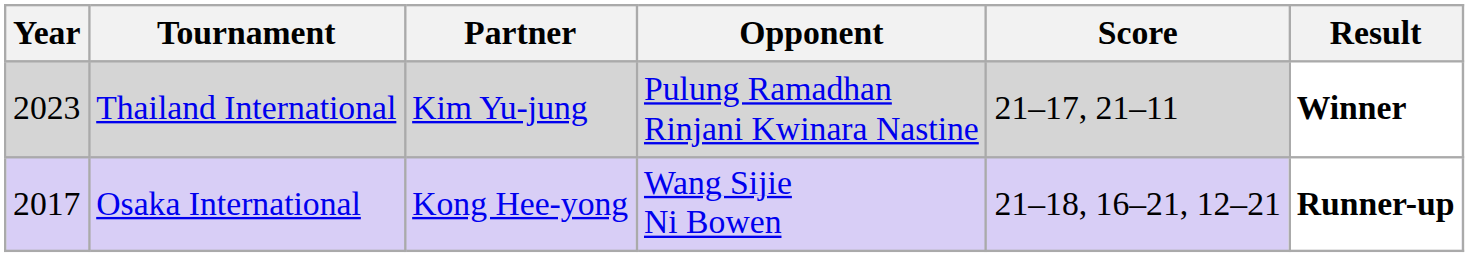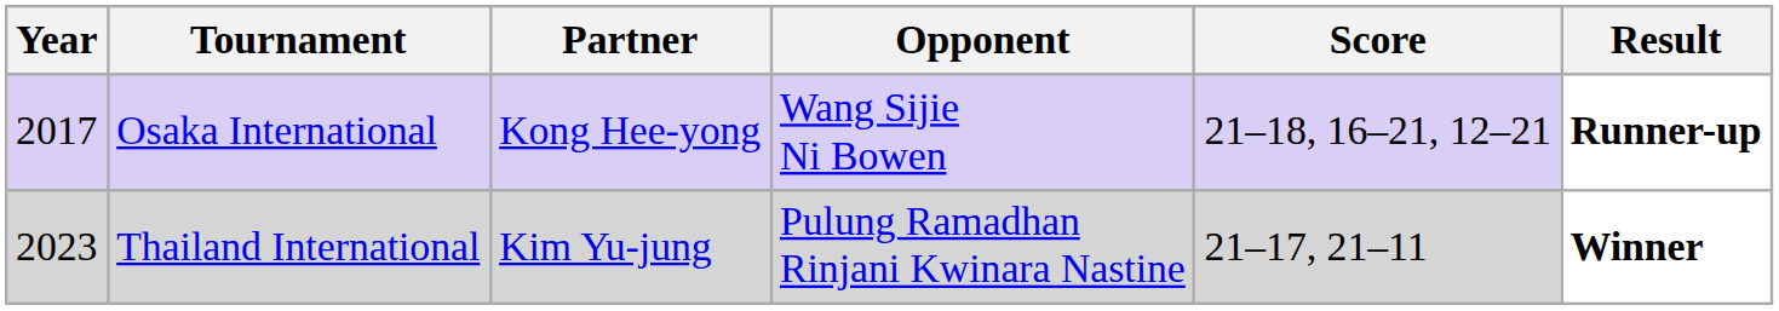rows swapped: Osaka International <-> Thailand International
